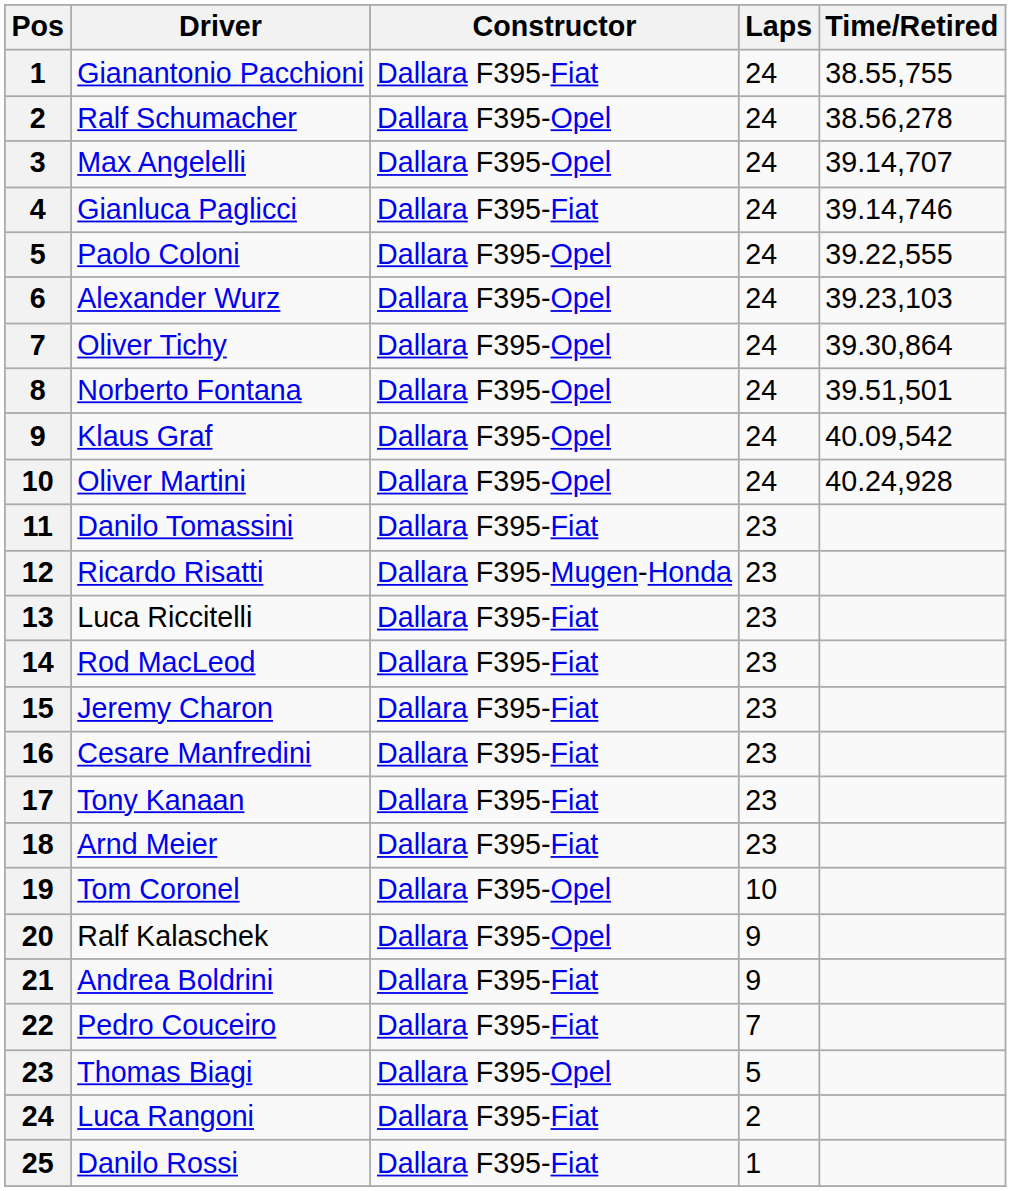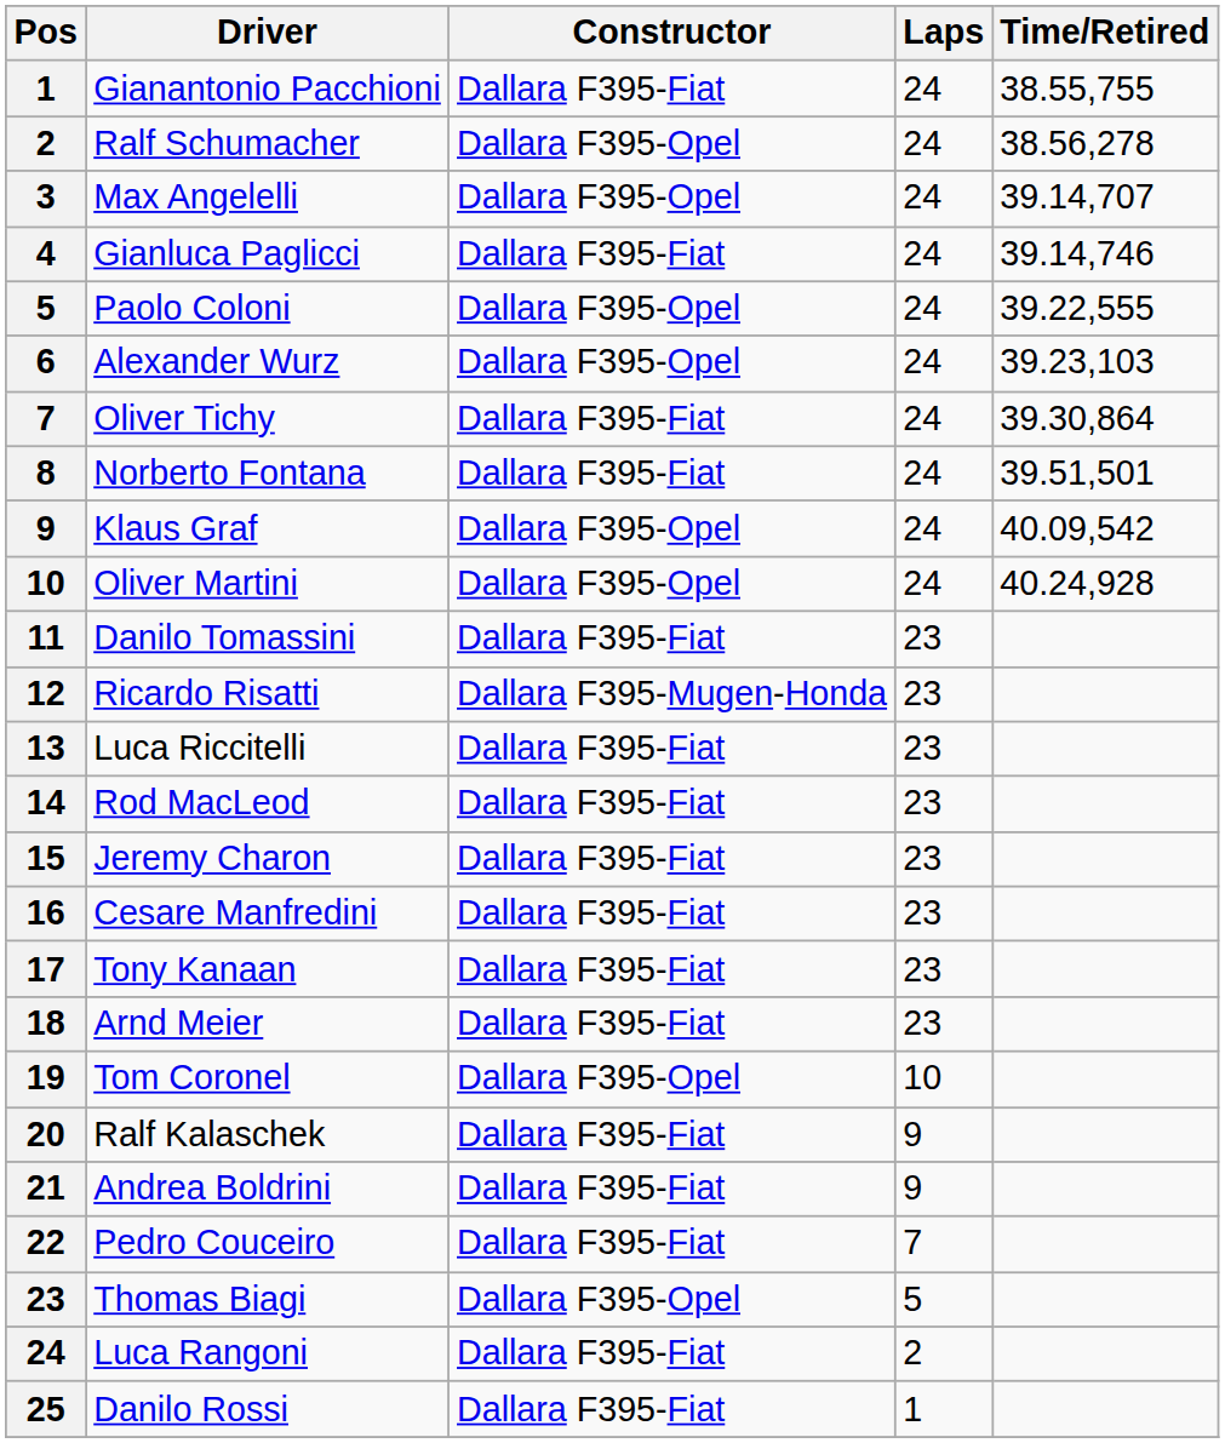Oliver Tichy | Constructor: Dallara F395-Opel -> Dallara F395-Fiat
Norberto Fontana | Constructor: Dallara F395-Opel -> Dallara F395-Fiat
Ralf Kalaschek | Constructor: Dallara F395-Opel -> Dallara F395-Fiat
